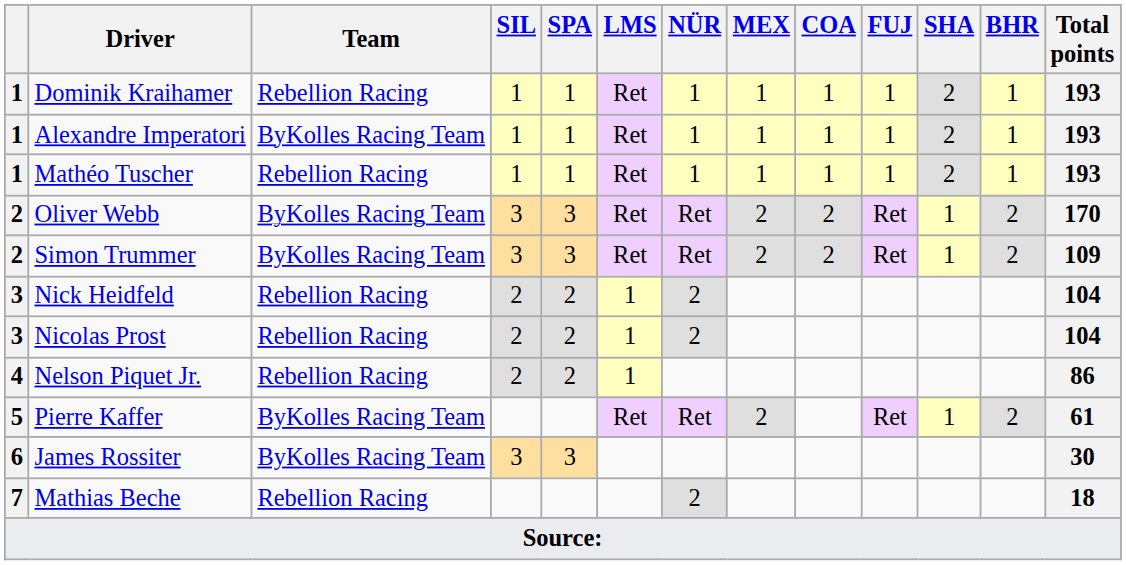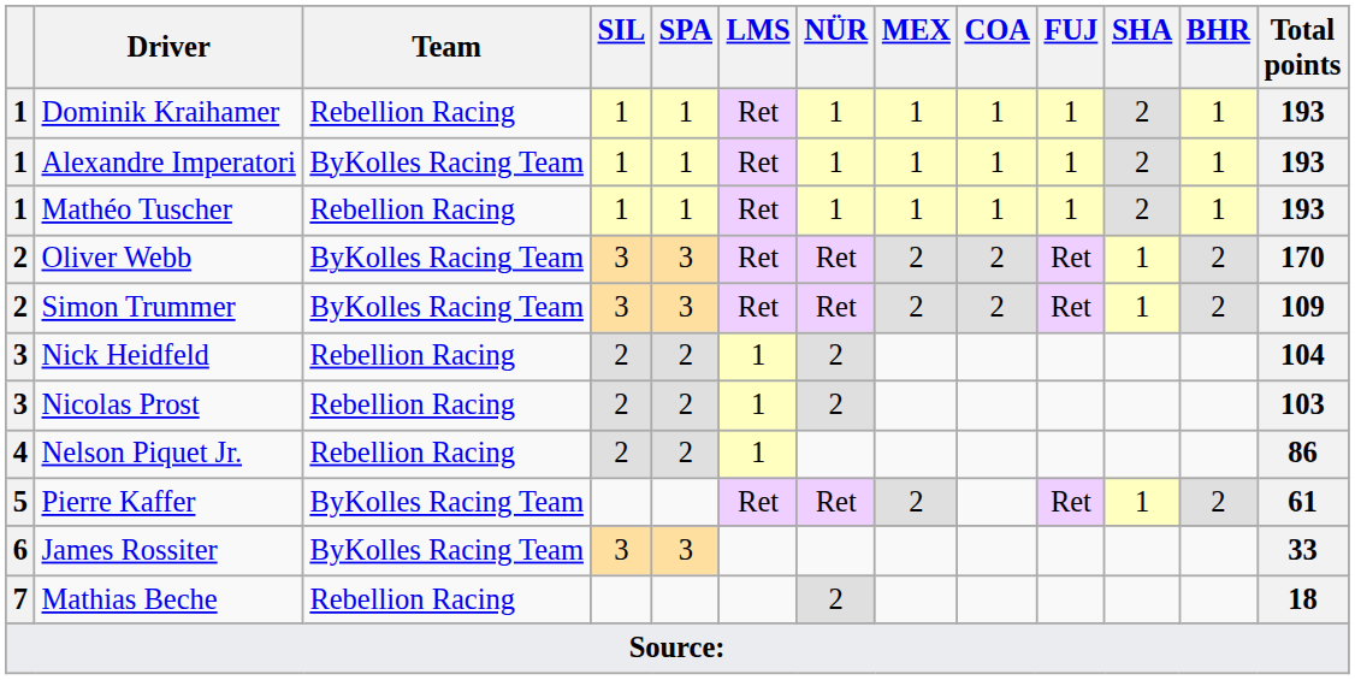Nicolas Prost | Total points: 104 -> 103
James Rossiter | Total points: 30 -> 33
